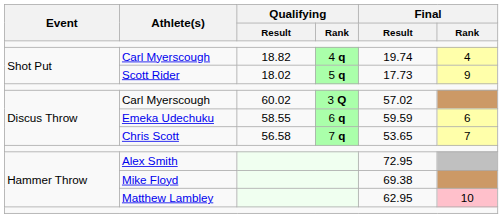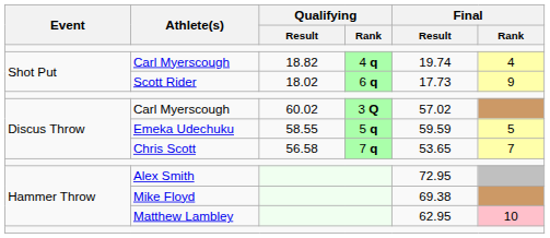Scott Rider | Qualifying / Rank: 5 q -> 6 q
Emeka Udechuku | Qualifying / Rank: 6 q -> 5 q
Emeka Udechuku | Final / Rank: 6 -> 5
